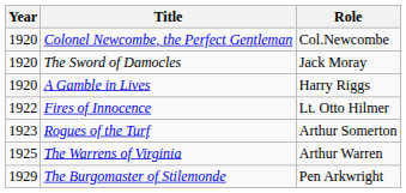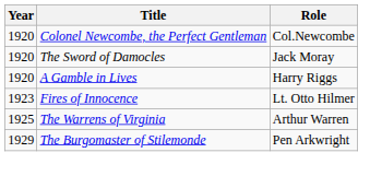Fires of Innocence | Year: 1922 -> 1923
- row: 1923 | Rogues of the Turf | Arthur Somerton
